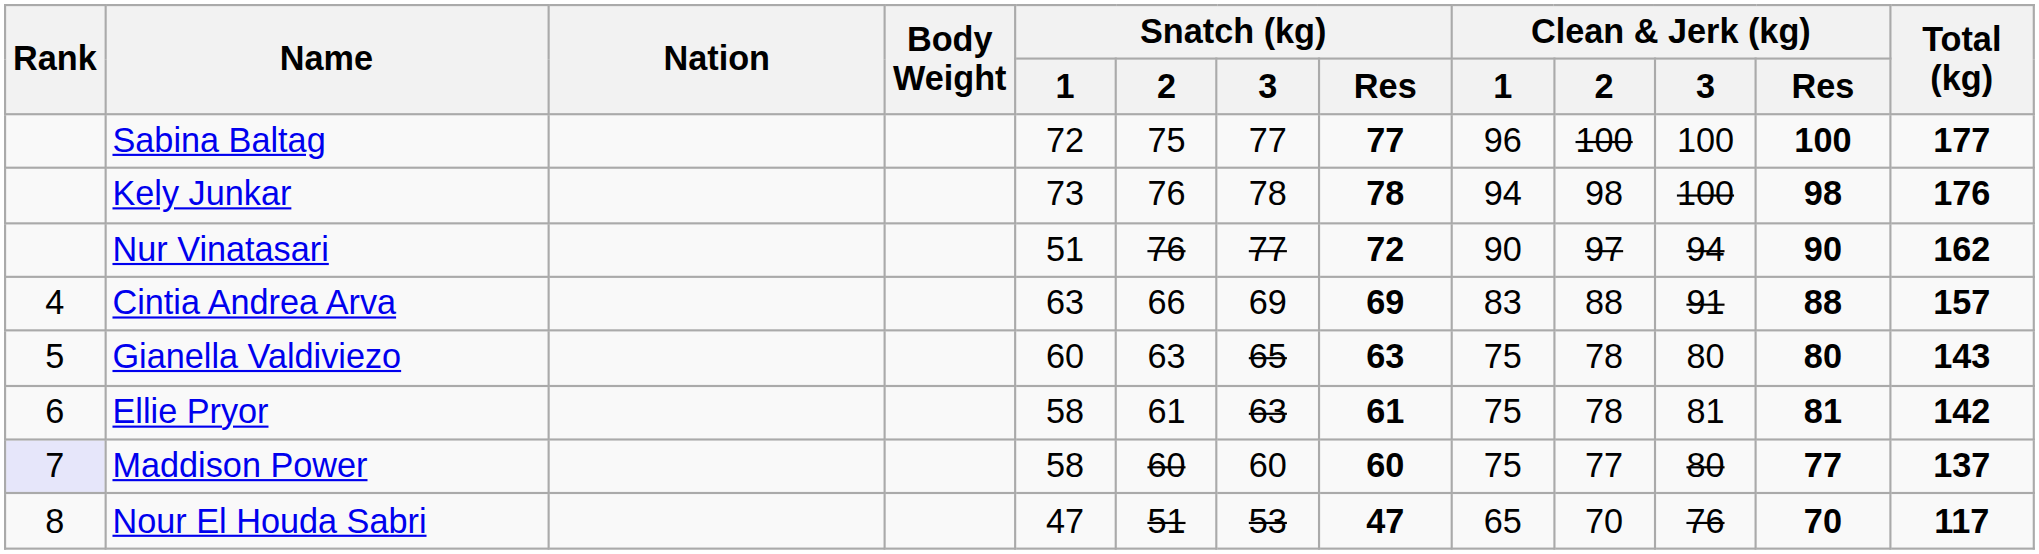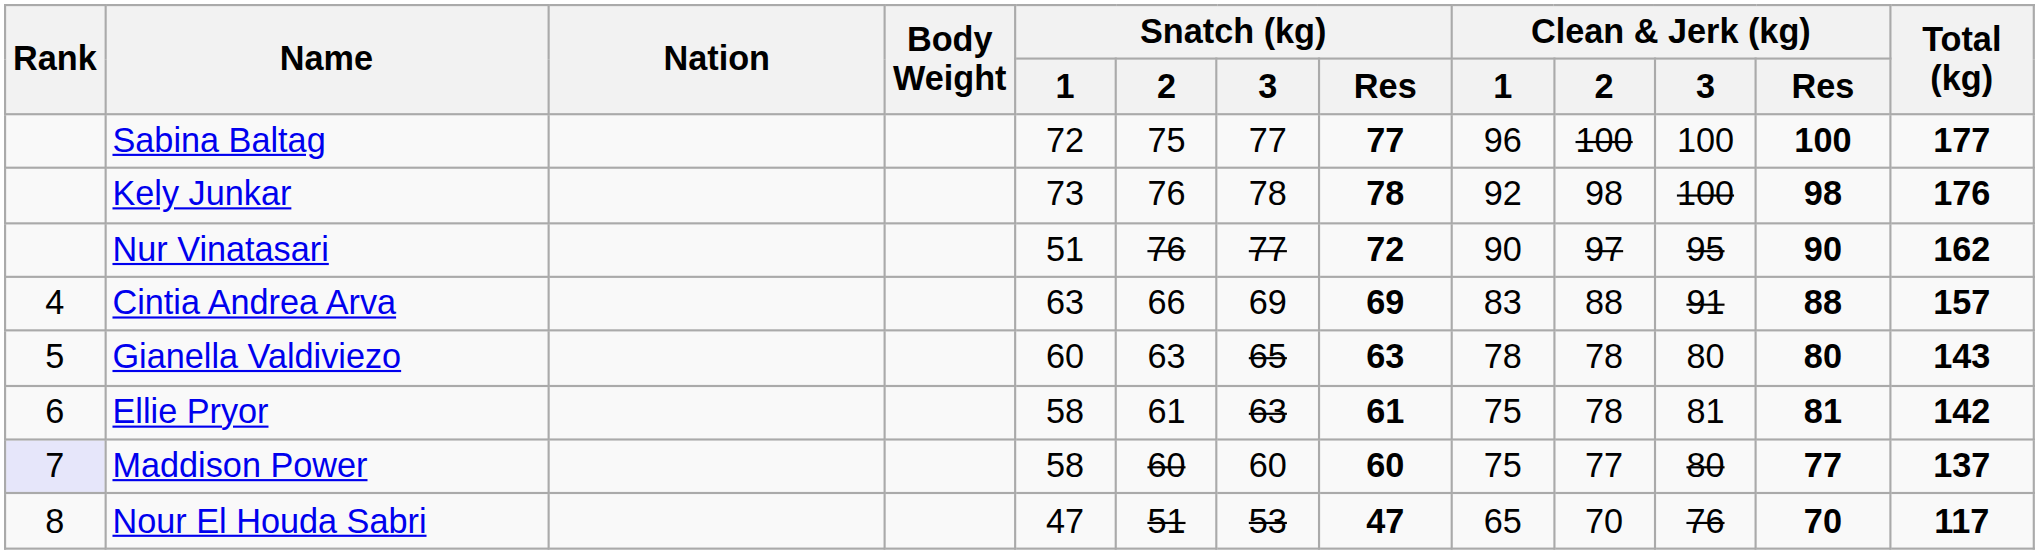Kely Junkar | Clean & Jerk (kg) / 1: 94 -> 92
Nur Vinatasari | Clean & Jerk (kg) / 3: 94 -> 95
Gianella Valdiviezo | Clean & Jerk (kg) / 1: 75 -> 78
